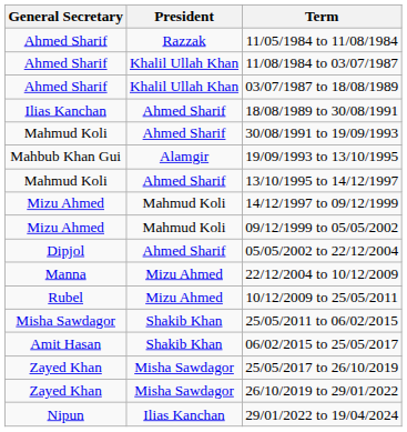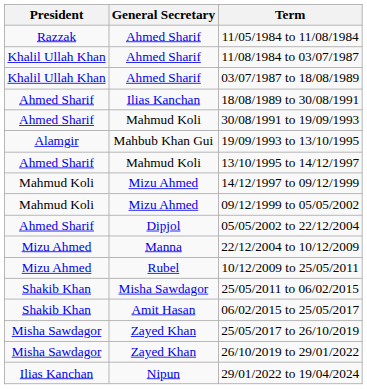columns swapped: President <-> General Secretary
